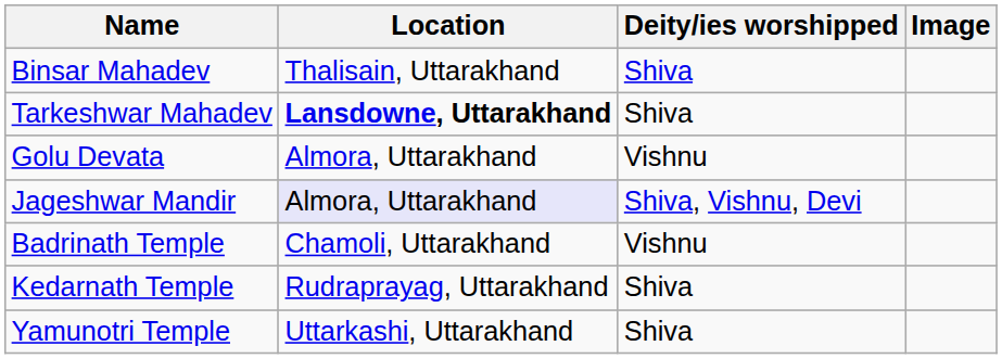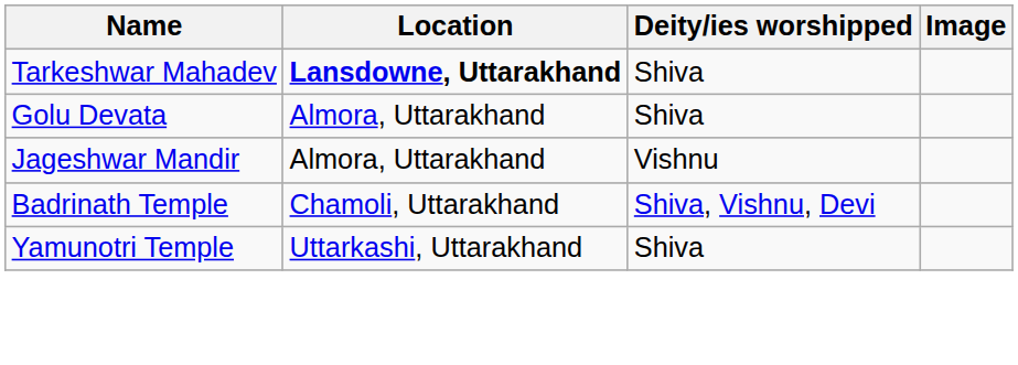- row: Binsar Mahadev | Thalisain, Uttarakhand | Shiva
Golu Devata | Deity/ies worshipped: Vishnu -> Shiva
Jageshwar Mandir | Location: lavender background -> no background
Jageshwar Mandir | Deity/ies worshipped: Shiva, Vishnu, Devi -> Vishnu
Badrinath Temple | Deity/ies worshipped: Vishnu -> Shiva, Vishnu, Devi
- row: Kedarnath Temple | Rudraprayag, Uttarakhand | Shiva
